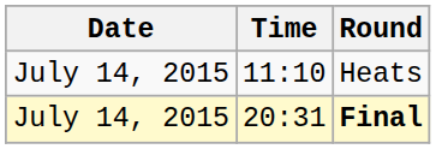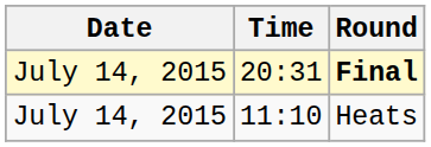rows swapped: Heats <-> Final
